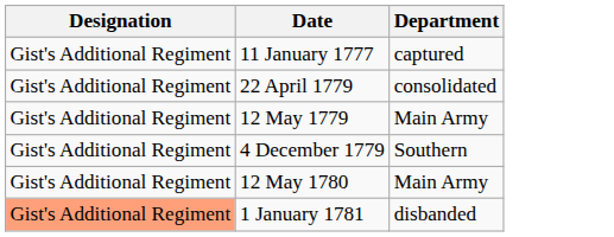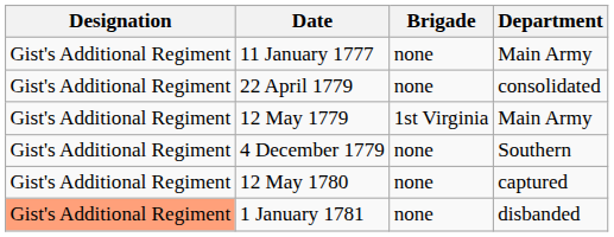+ column: Brigade | none | none | 1st Virginia | none | none | none
11 January 1777 | Department: captured -> Main Army
12 May 1780 | Department: Main Army -> captured
